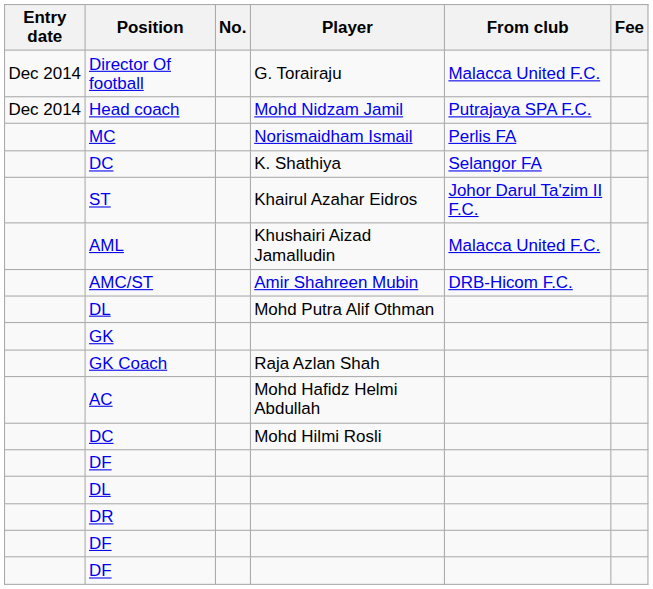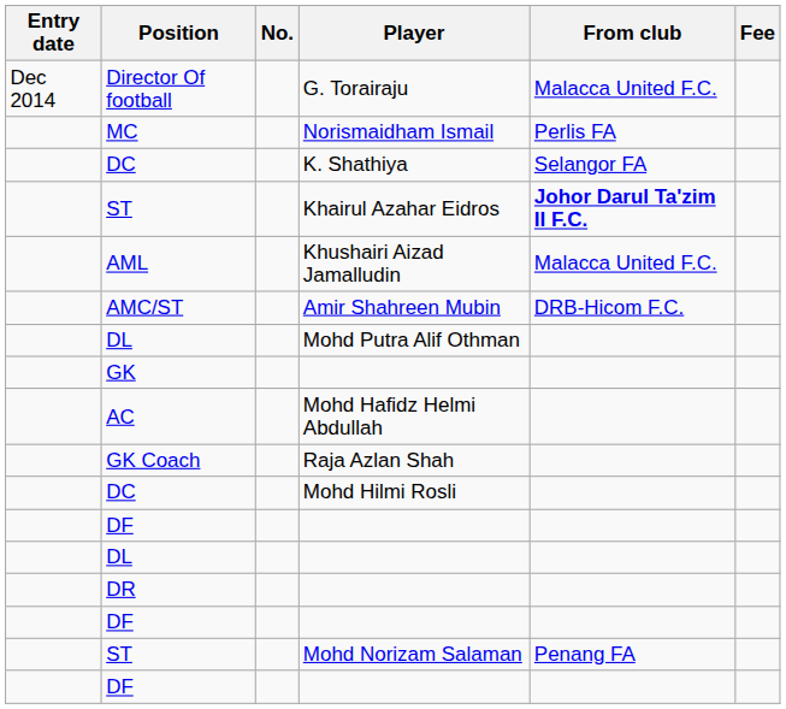- row: Dec 2014 | Head coach | Mohd Nidzam Jamil | Putrajaya SPA F.C.
ST / Khairul Azahar Eidros | From club: normal -> bold
rows swapped: AC <-> GK Coach
+ row: ST | Mohd Norizam Salaman | Penang FA
